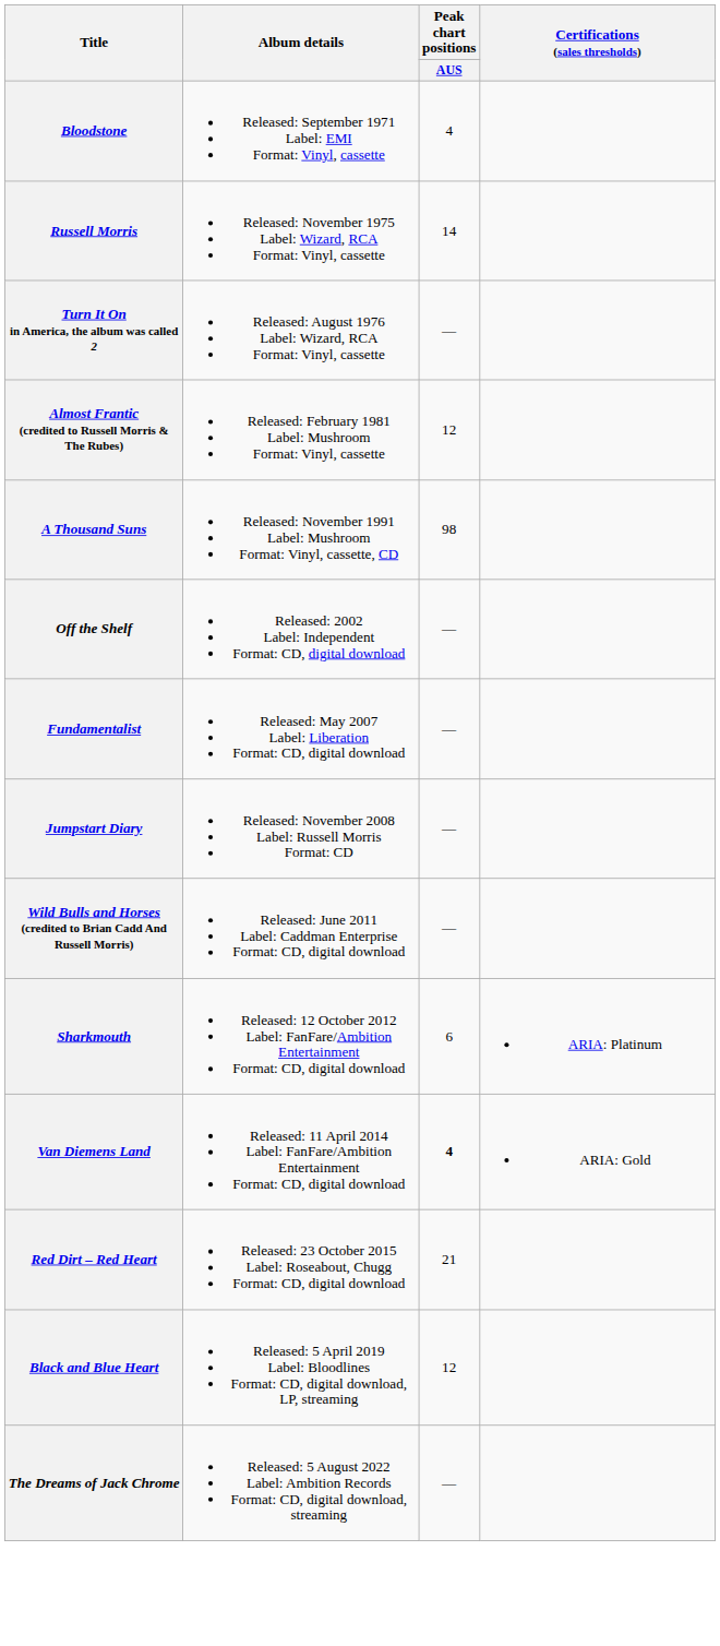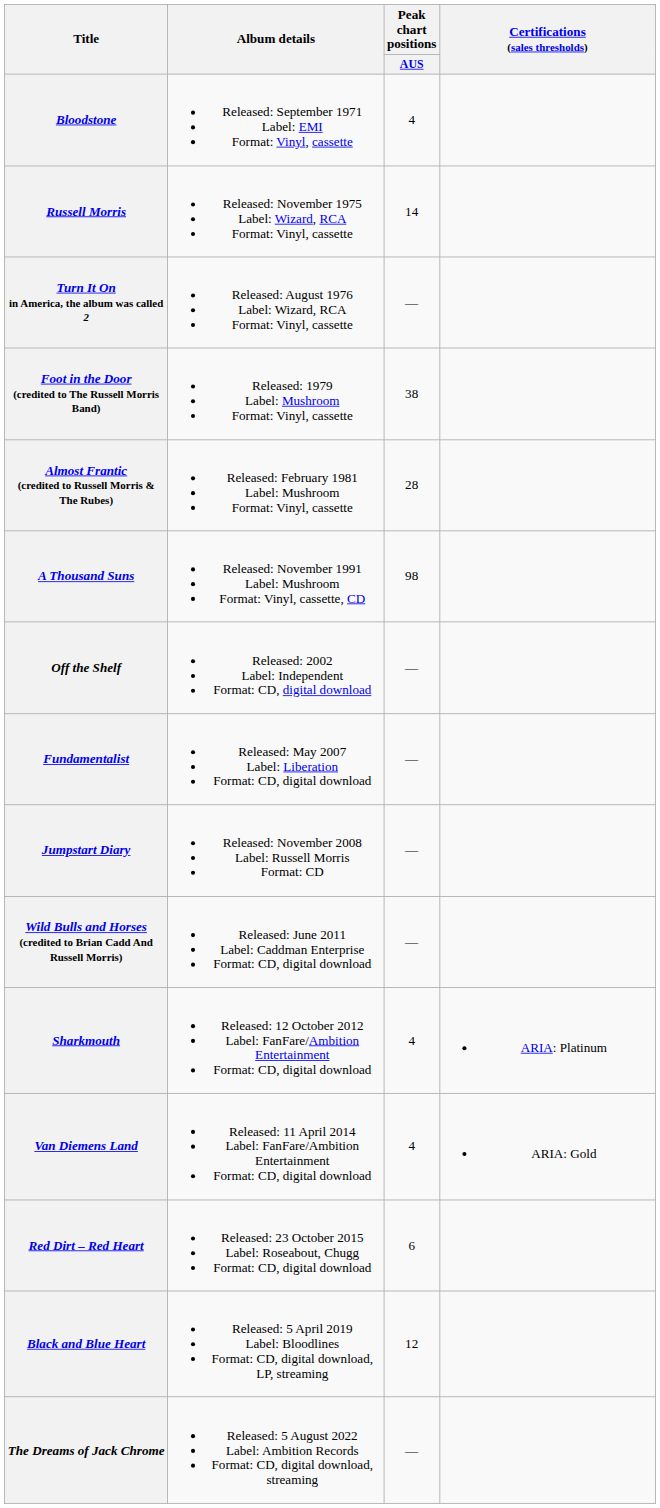+ row: Foot in the Door (credited to The Russell Morris Band) | Released: 1979 Label: Mushroom Format: Vinyl, cassette | 38
Almost Frantic (credited to Russell Morris & The Rubes) | Peak chart positions / AUS: 12 -> 28
Sharkmouth | Peak chart positions / AUS: 6 -> 4
Van Diemens Land | Peak chart positions / AUS: bold -> normal
Red Dirt – Red Heart | Peak chart positions / AUS: 21 -> 6
